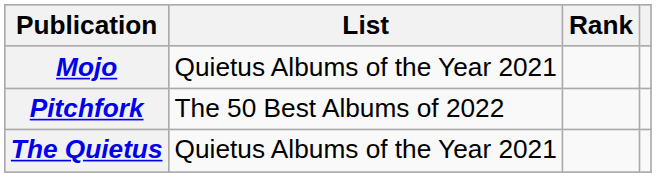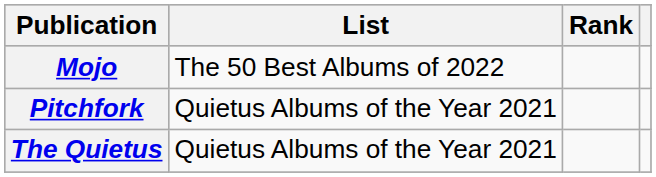Mojo | List: Quietus Albums of the Year 2021 -> The 50 Best Albums of 2022
Pitchfork | List: The 50 Best Albums of 2022 -> Quietus Albums of the Year 2021
